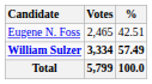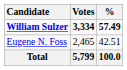rows swapped: William Sulzer <-> Eugene N. Foss
